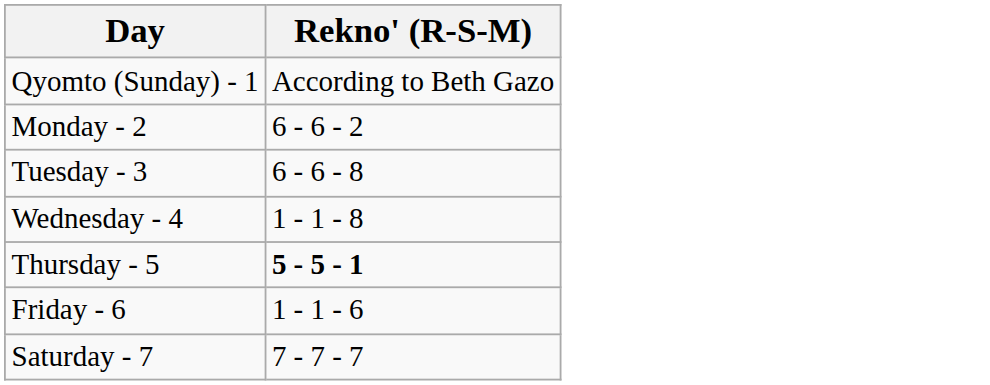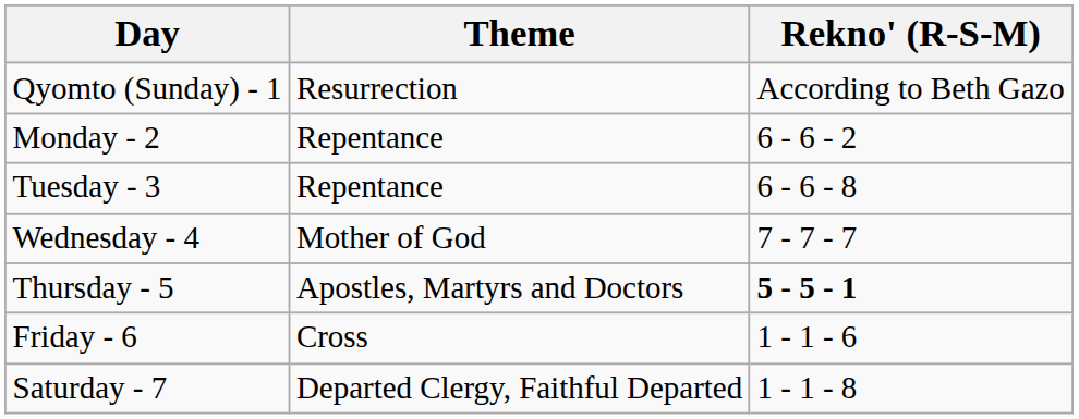+ column: Theme | Resurrection | Repentance | Repentance | Mother of God | Apostles, Martyrs and Doctors | Cross | Departed Clergy, Faithful Departed
Wednesday - 4 | Rekno' (R-S-M): 1 - 1 - 8 -> 7 - 7 - 7
Saturday - 7 | Rekno' (R-S-M): 7 - 7 - 7 -> 1 - 1 - 8
